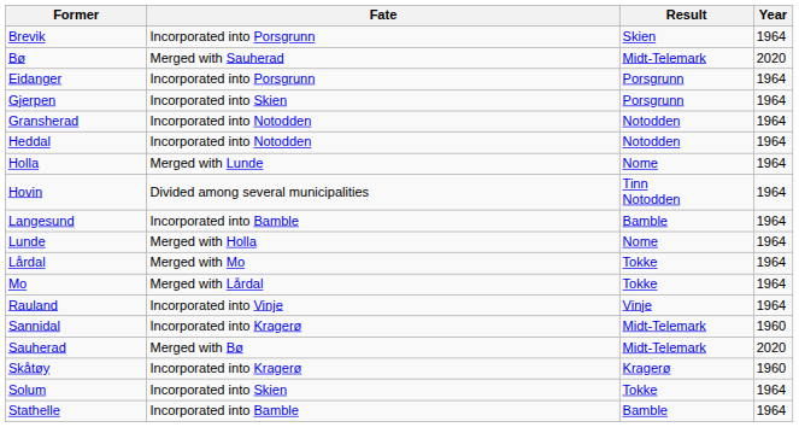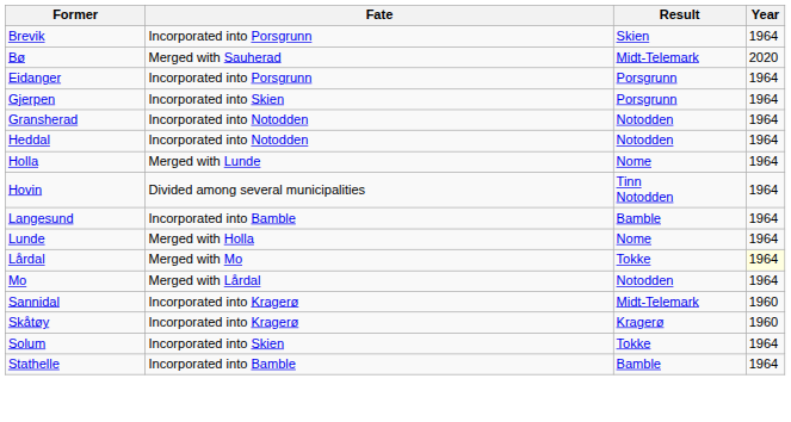Lårdal | Year: no background -> lightyellow background
Mo | Result: Tokke -> Notodden
- row: Rauland | Incorporated into Vinje | Vinje | 1964
- row: Sauherad | Merged with Bø | Midt-Telemark | 2020
